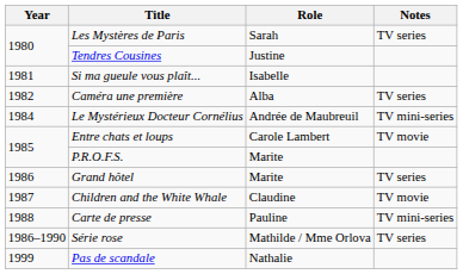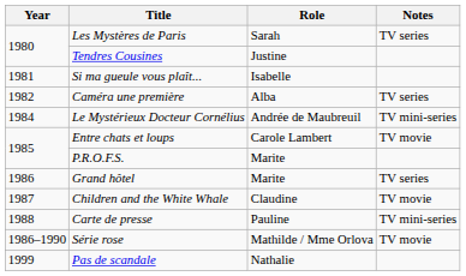Série rose | Notes: TV series -> TV movie
